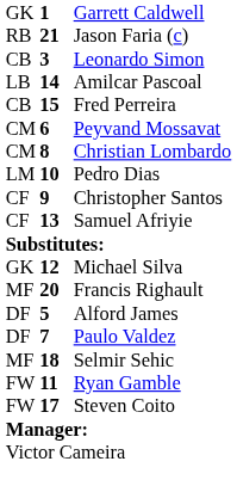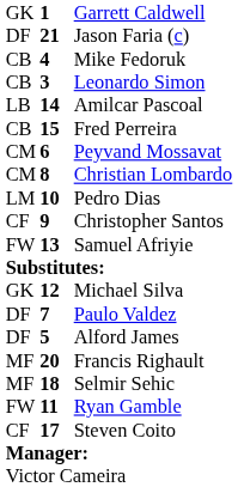Jason Faria (c) | column 1: RB -> DF
+ row: CB | 4 | Mike Fedoruk
Samuel Afriyie | column 1: CF -> FW
rows swapped: Paulo Valdez <-> Francis Righault
Steven Coito | column 1: FW -> CF
